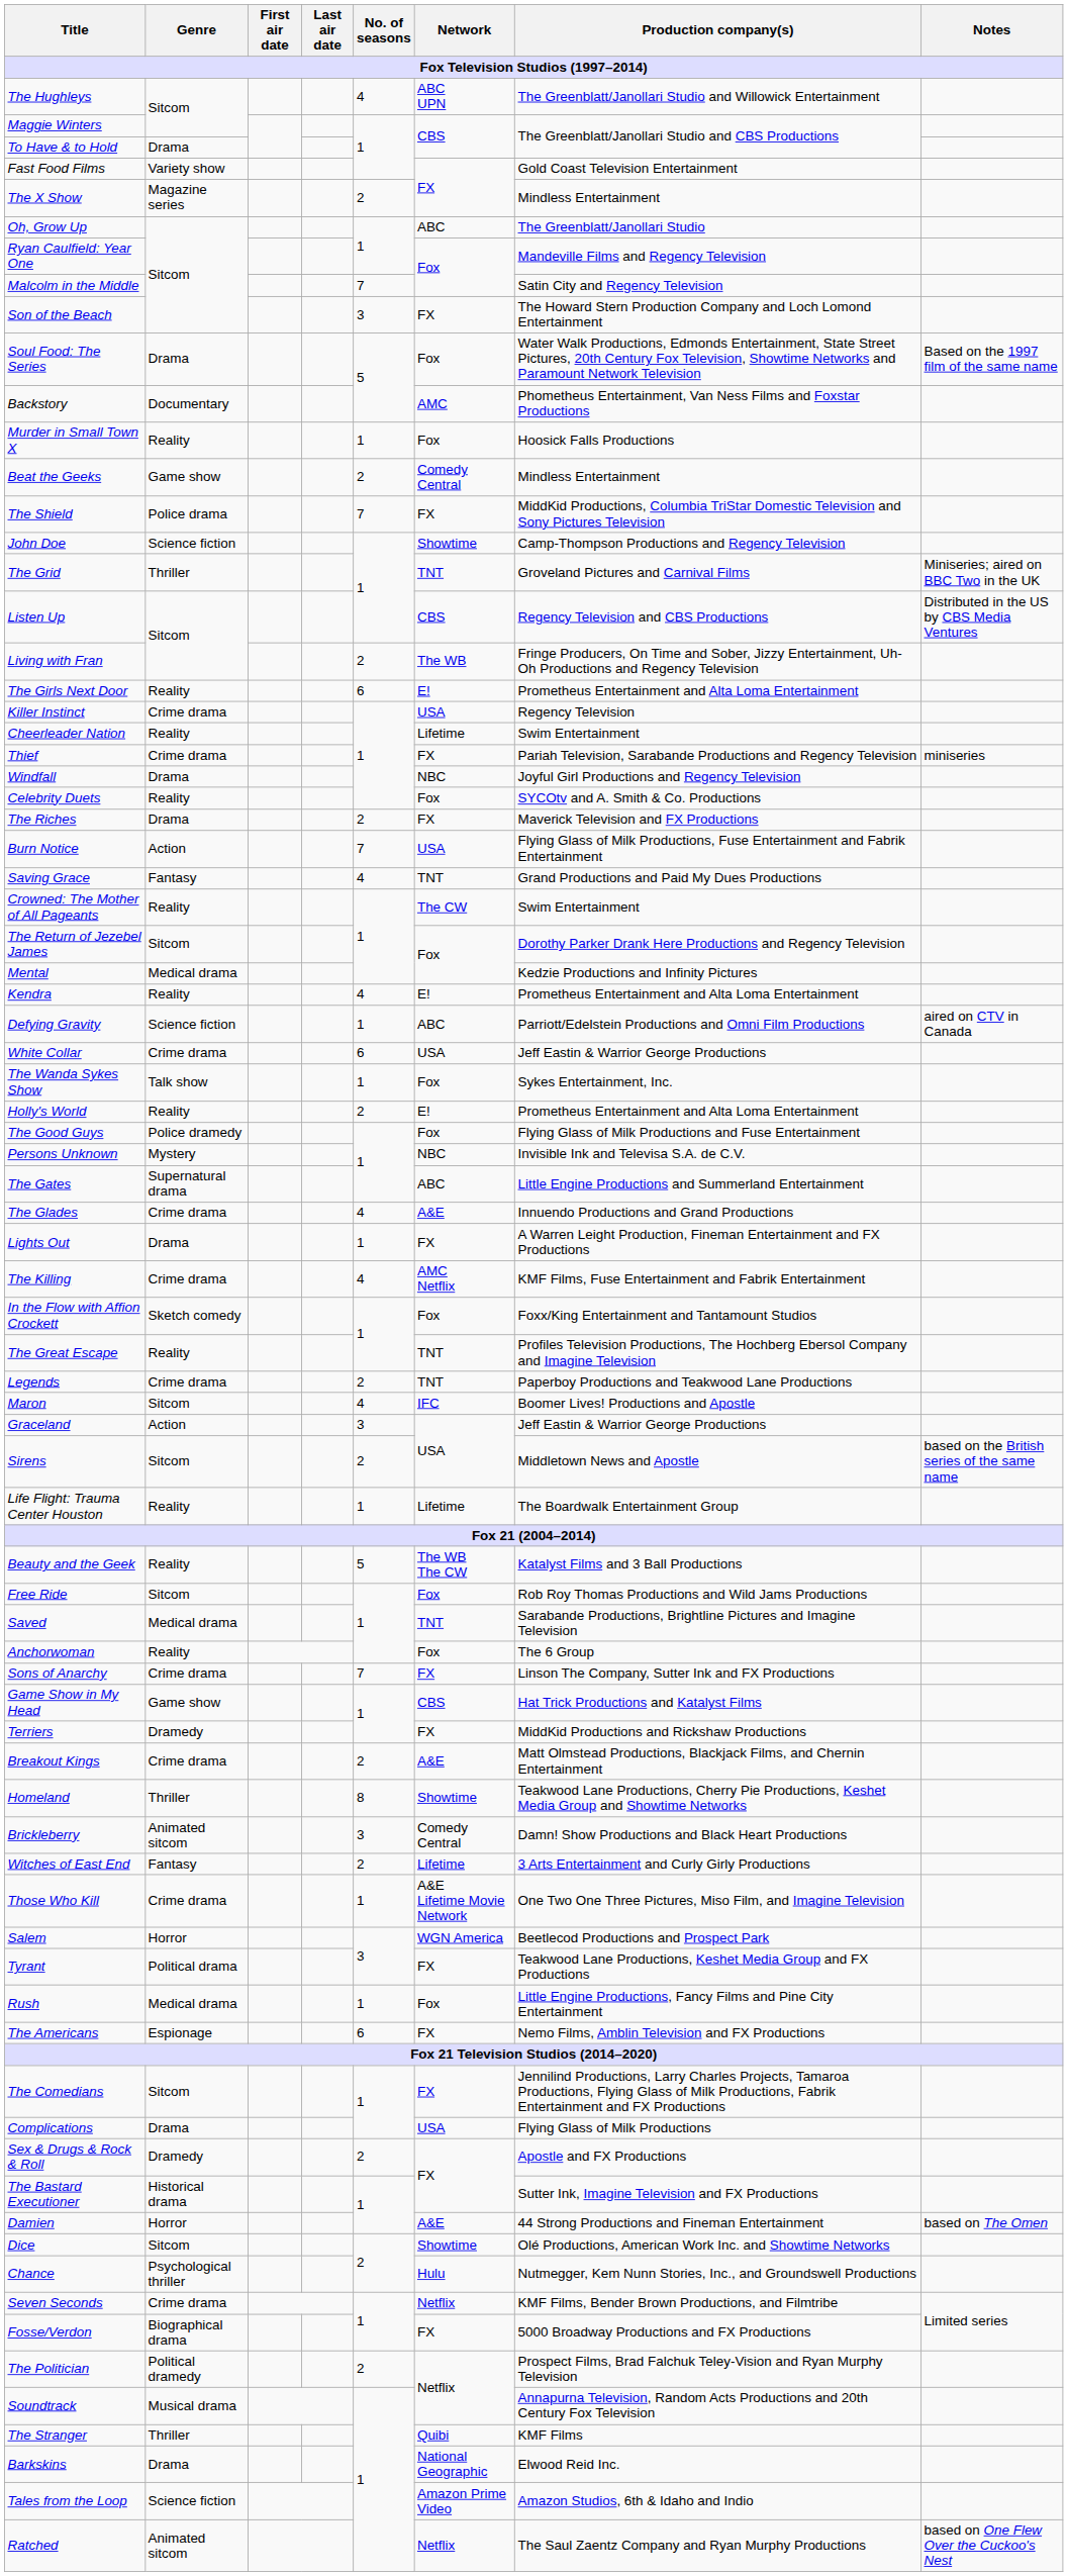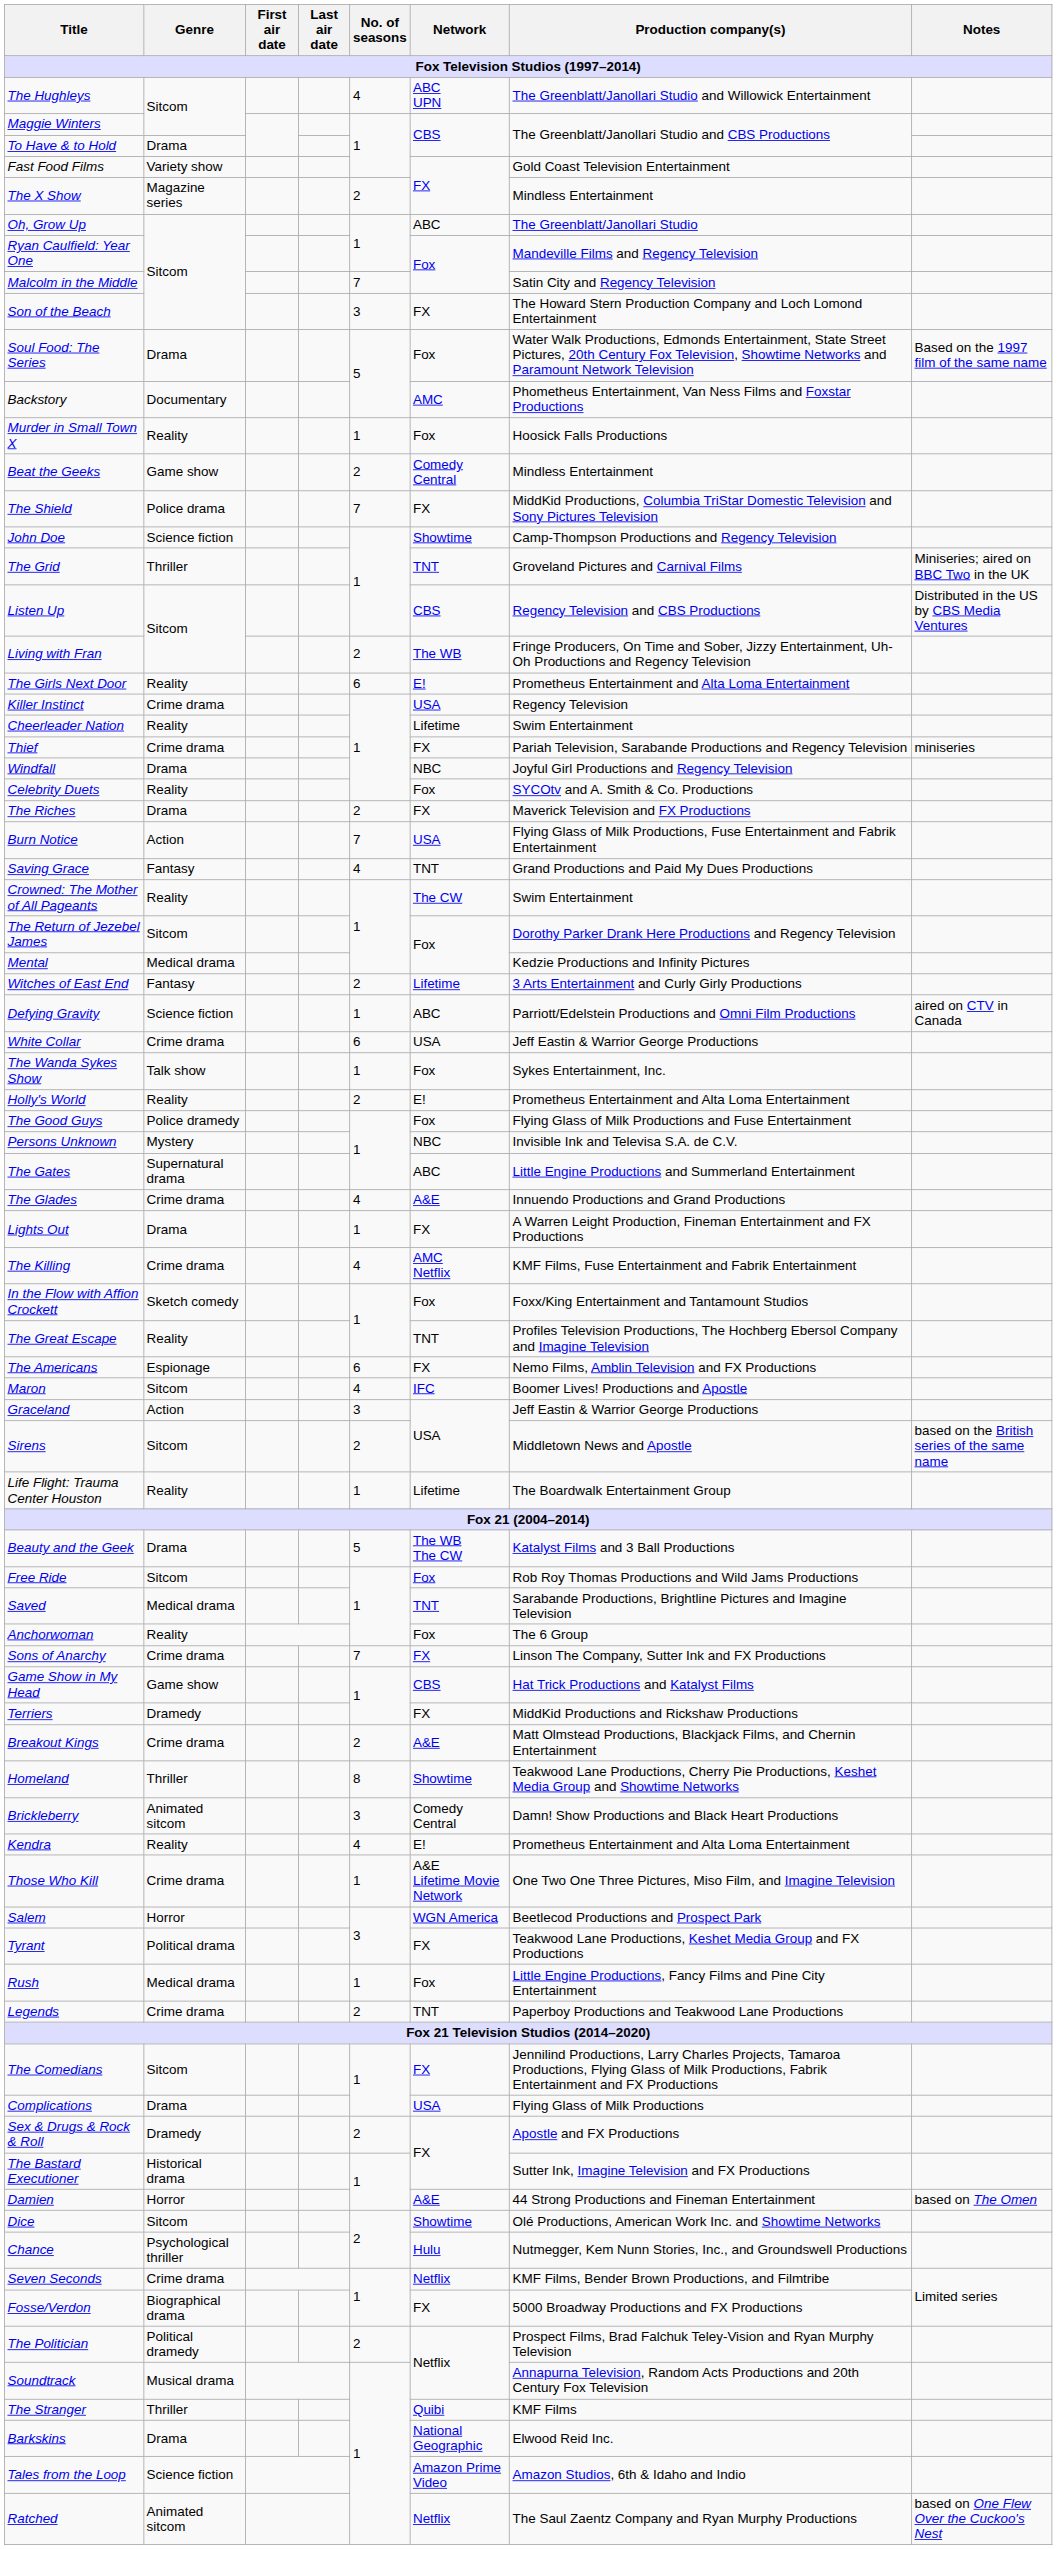rows swapped: Kendra <-> Witches of East End
rows swapped: The Americans <-> Legends
Beauty and the Geek | Genre: Reality -> Drama
